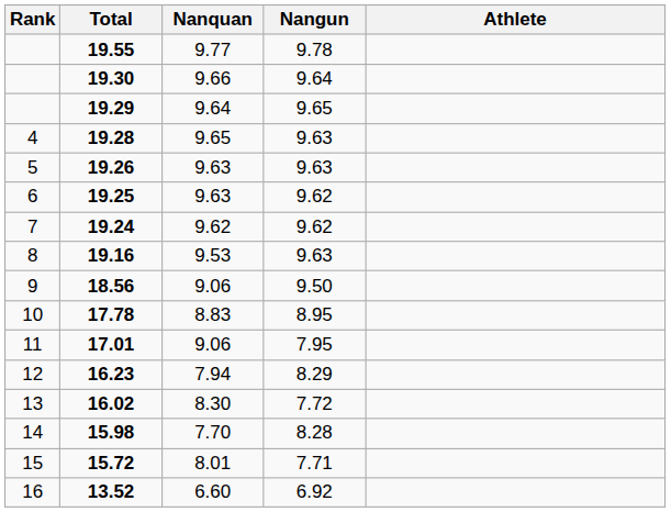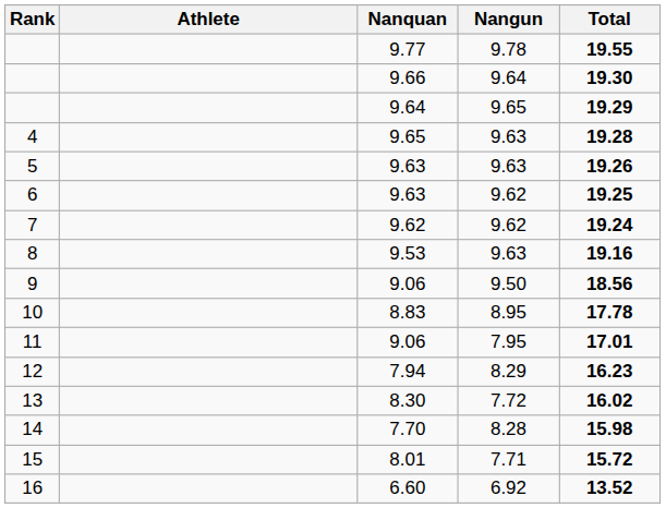columns swapped: Athlete <-> Total
